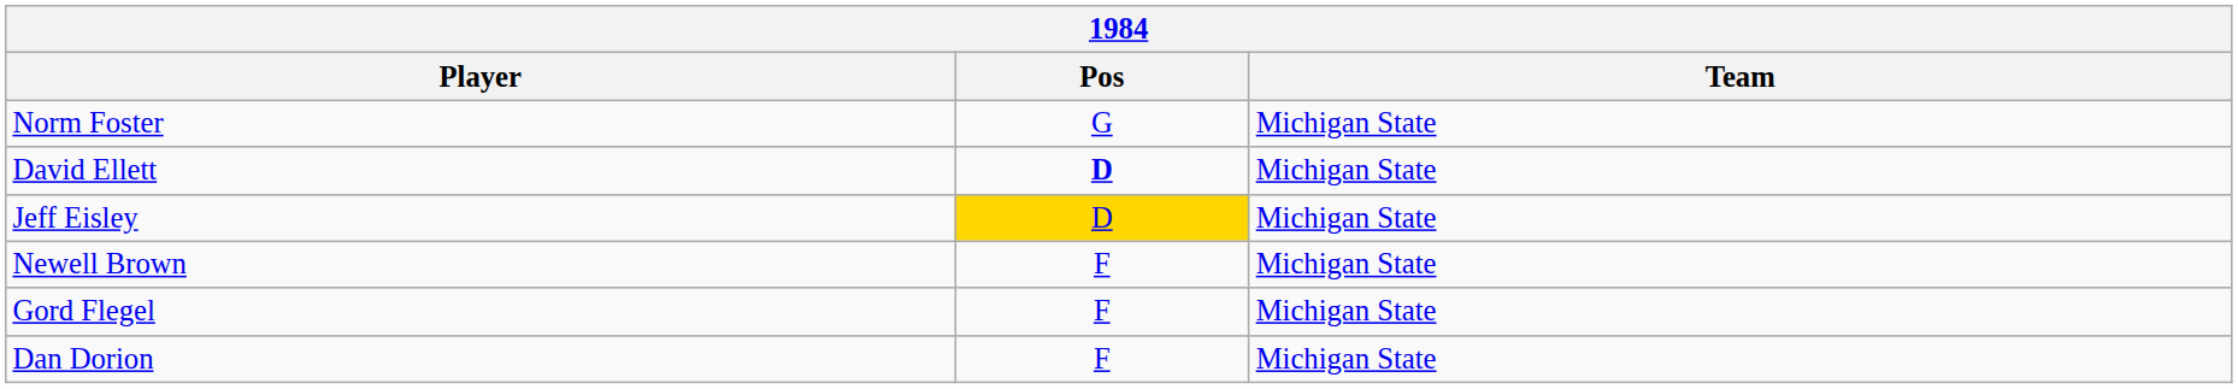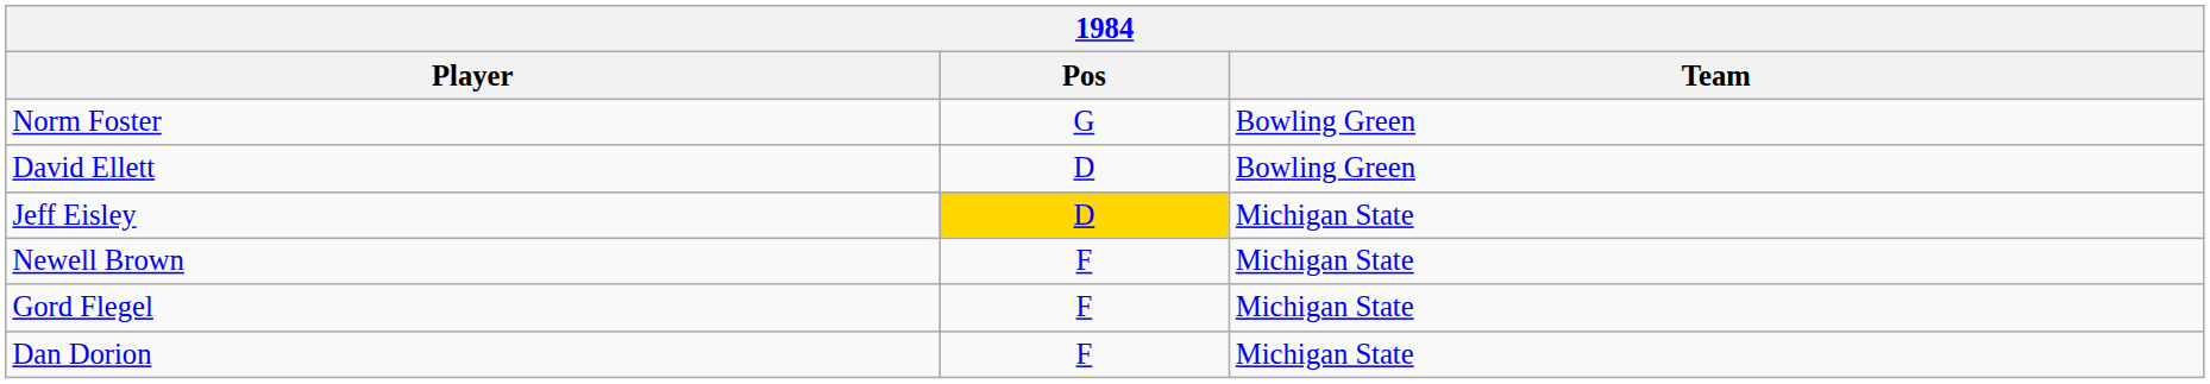Norm Foster | Team: Michigan State -> Bowling Green
David Ellett | Pos: bold -> normal
David Ellett | Team: Michigan State -> Bowling Green
